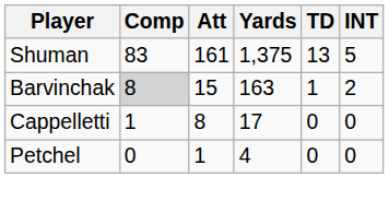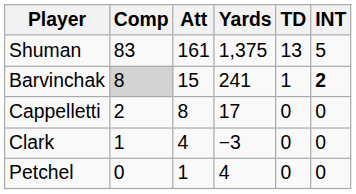Barvinchak | Yards: 163 -> 241
Barvinchak | INT: normal -> bold
Cappelletti | Comp: 1 -> 2
+ row: Clark | 1 | 4 | −3 | 0 | 0
